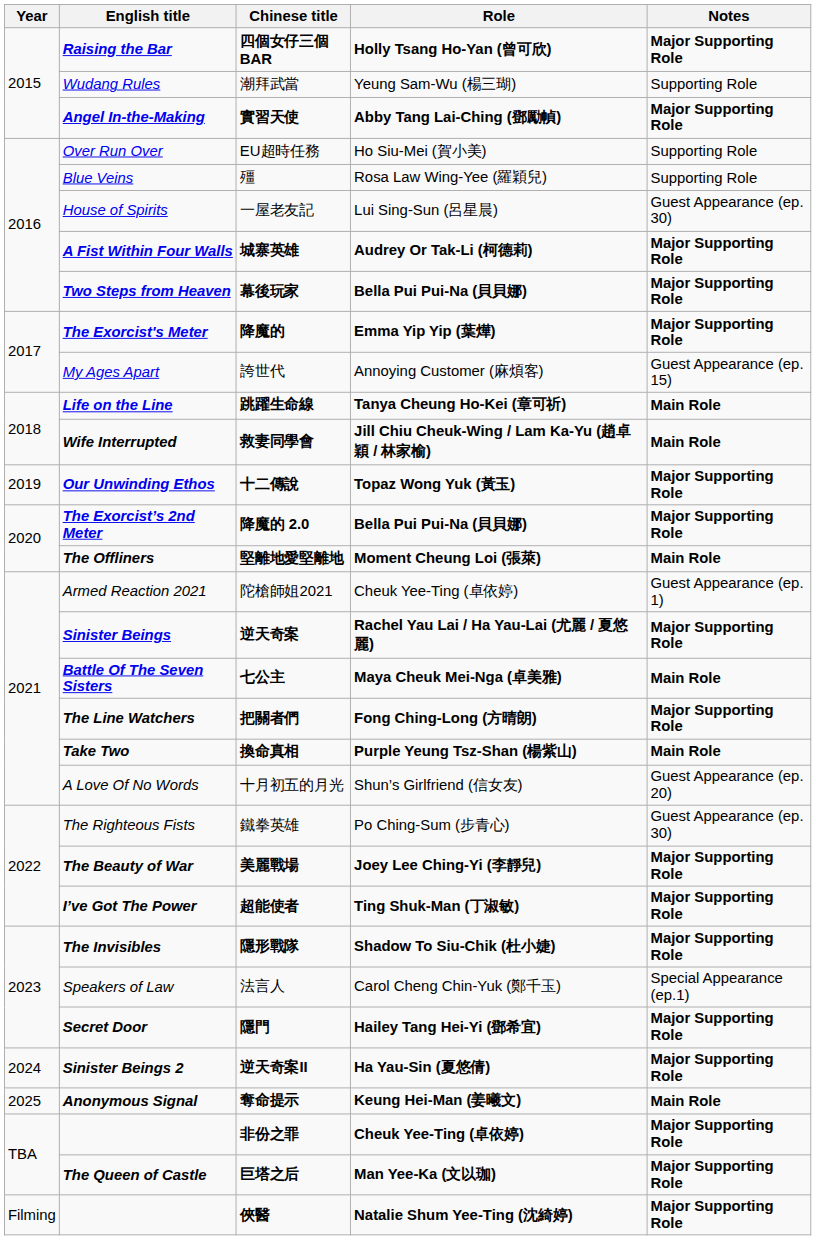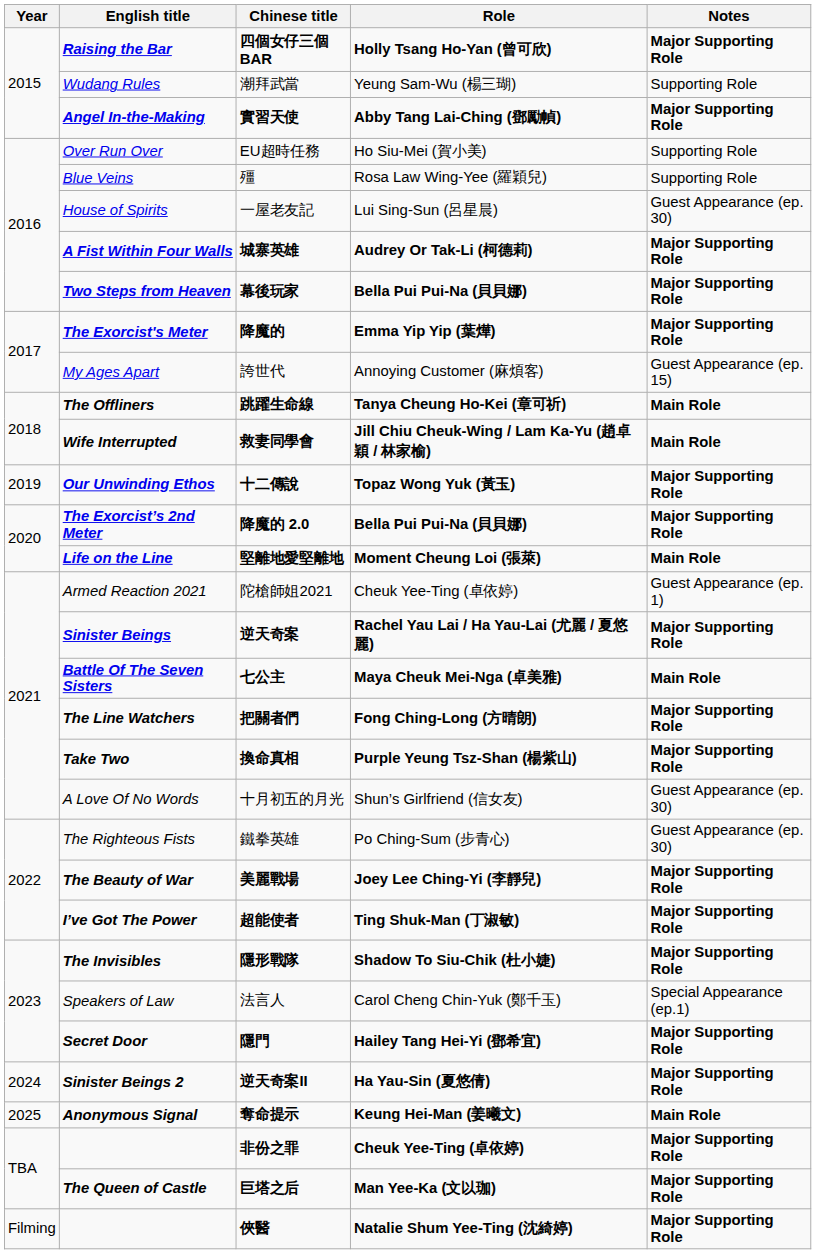跳躍生命線 | English title: Life on the Line -> The Offliners
堅離地愛堅離地 | English title: The Offliners -> Life on the Line
換命真相 | Notes: Main Role -> Major Supporting Role
十月初五的月光 | Notes: Guest Appearance (ep. 20) -> Guest Appearance (ep. 30)
